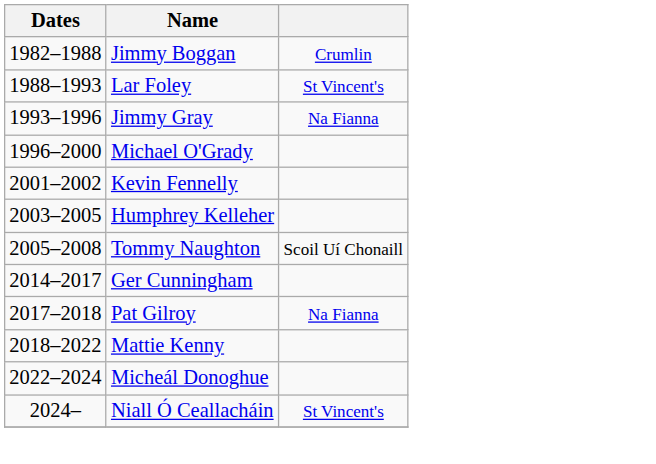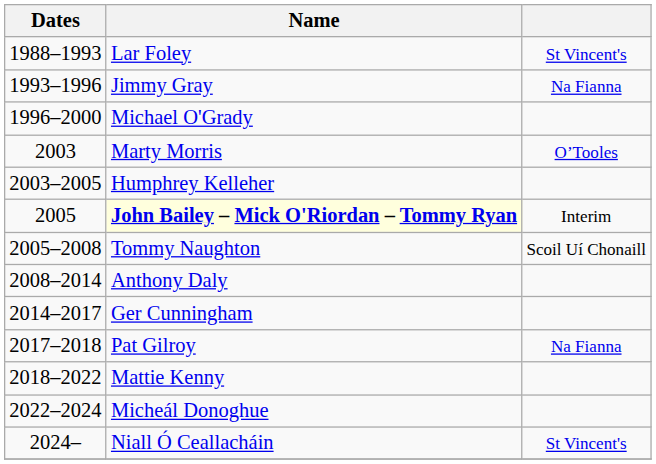- row: 1982–1988 | Jimmy Boggan | Crumlin
- row: 2001–2002 | Kevin Fennelly
+ row: 2003 | Marty Morris | O’Tooles
+ row: 2005 | John Bailey – Mick O'Riordan – Tommy Ryan | Interim
+ row: 2008–2014 | Anthony Daly
